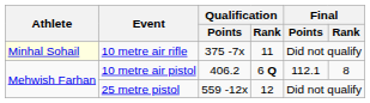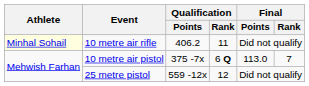10 metre air rifle | Qualification / Points: 375 -7x -> 406.2
10 metre air pistol | Qualification / Points: 406.2 -> 375 -7x
10 metre air pistol | Final / Points: 112.1 -> 113.0
10 metre air pistol | Final / Rank: 8 -> 7
